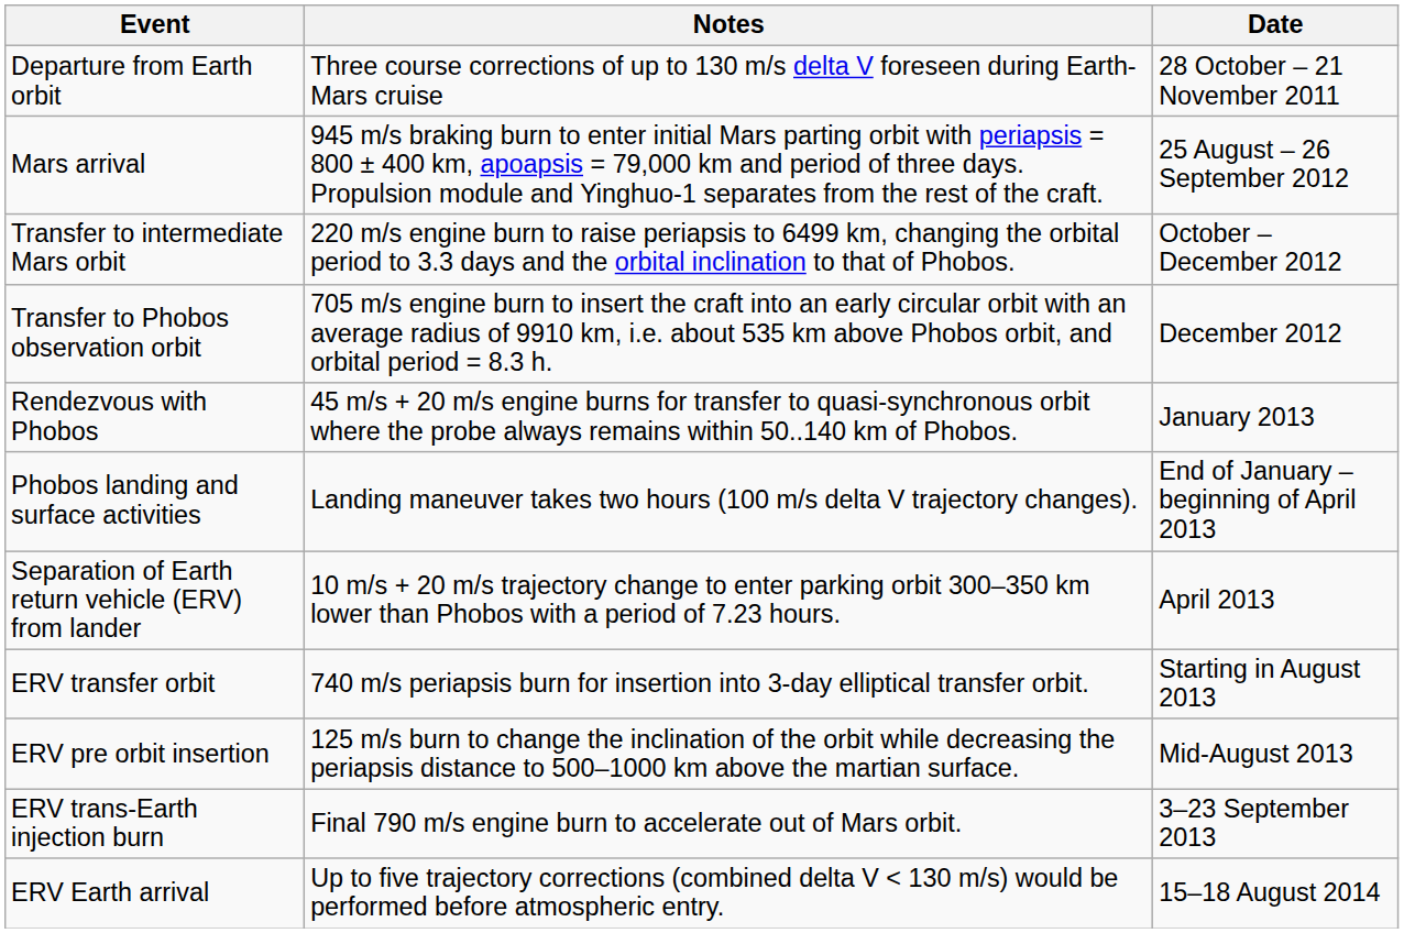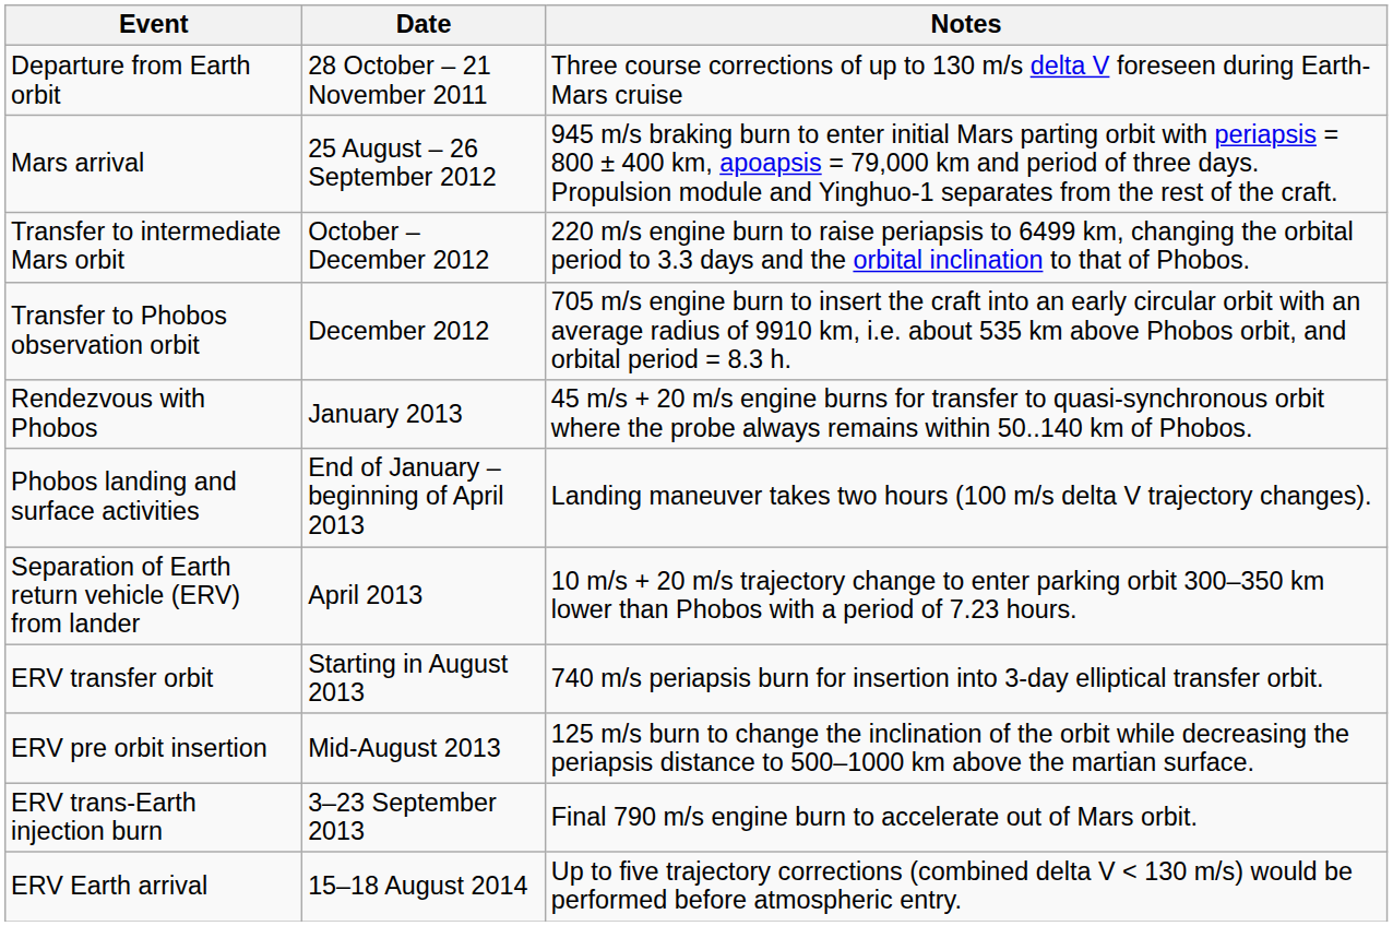columns swapped: Date <-> Notes
